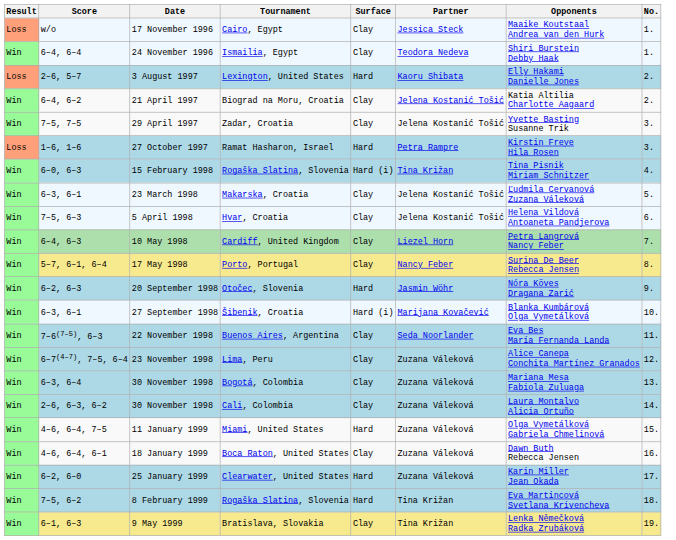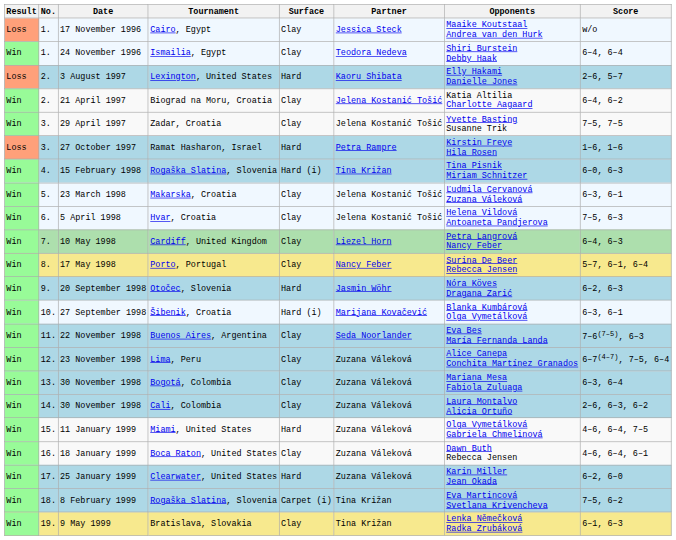columns swapped: No. <-> Score
8 February 1999 | Surface: Hard -> Carpet (i)
